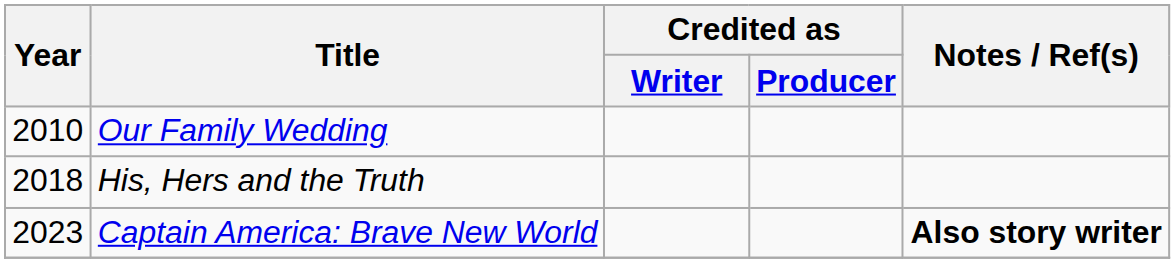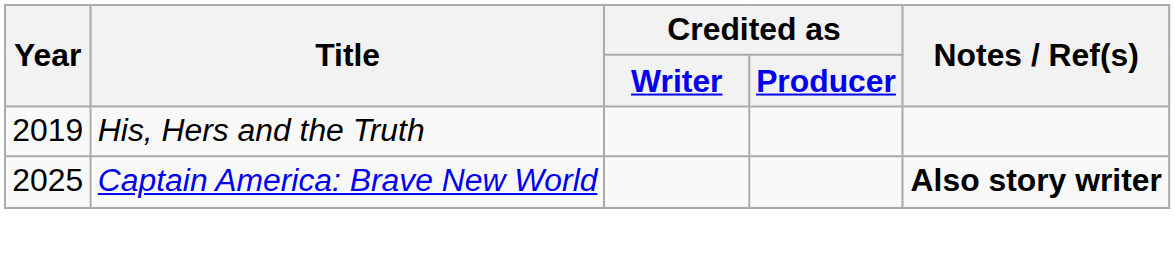- row: 2010 | Our Family Wedding
His, Hers and the Truth | Year: 2018 -> 2019
Captain America: Brave New World | Year: 2023 -> 2025
